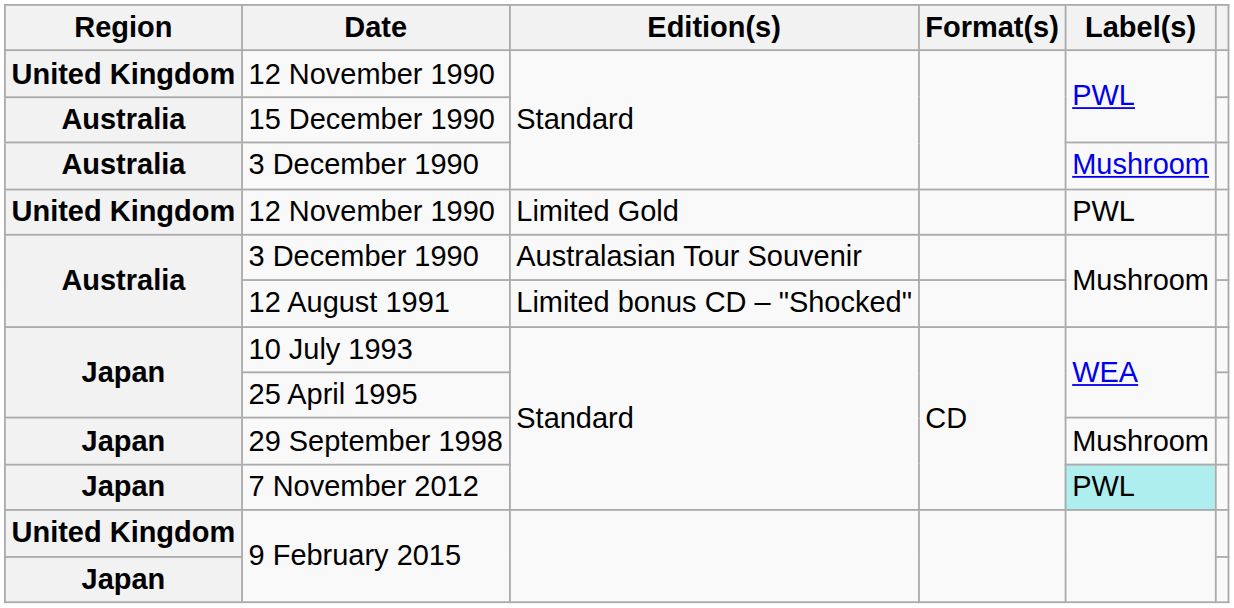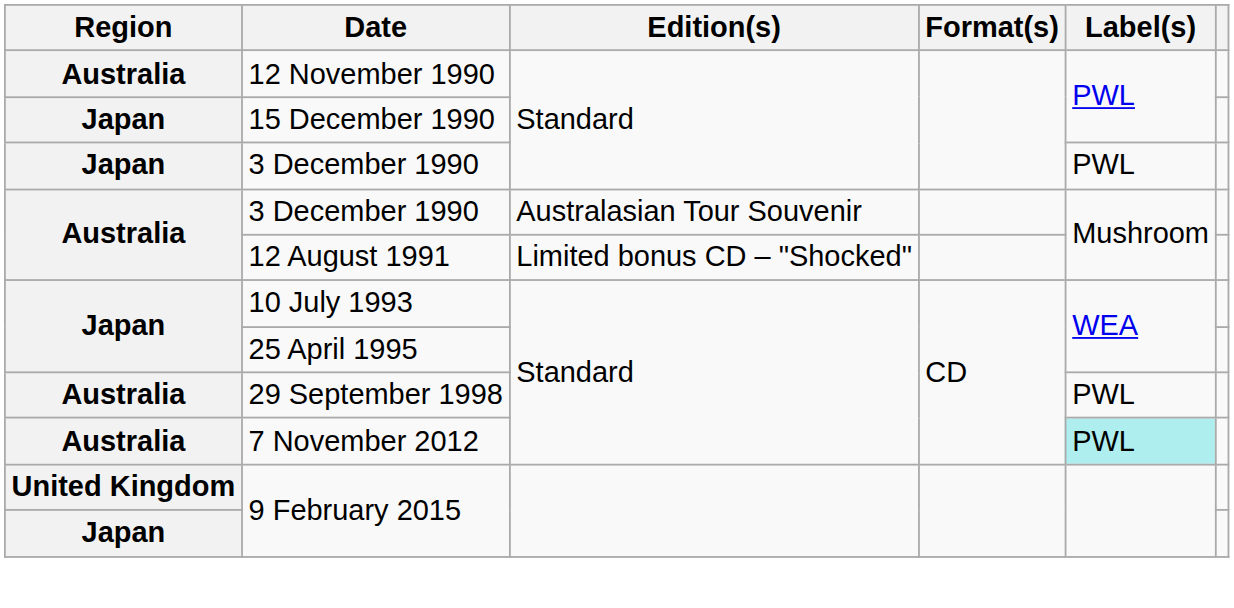12 November 1990 / Standard | Region: United Kingdom -> Australia
15 December 1990 | Region: Australia -> Japan
3 December 1990 / Standard | Region: Australia -> Japan
3 December 1990 / Standard | Label(s): Mushroom -> PWL
- row: United Kingdom | 12 November 1990 | Limited Gold | PWL
29 September 1998 | Region: Japan -> Australia
29 September 1998 | Label(s): Mushroom -> PWL
7 November 2012 | Region: Japan -> Australia
